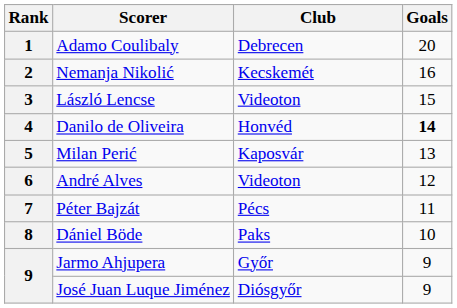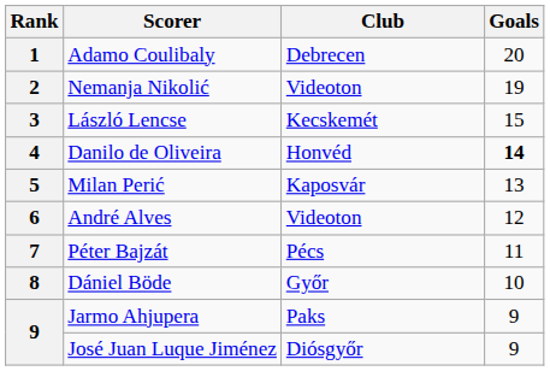2 | Club: Kecskemét -> Videoton
2 | Goals: 16 -> 19
3 | Club: Videoton -> Kecskemét
8 | Club: Paks -> Győr
9 / Jarmo Ahjupera | Club: Győr -> Paks
